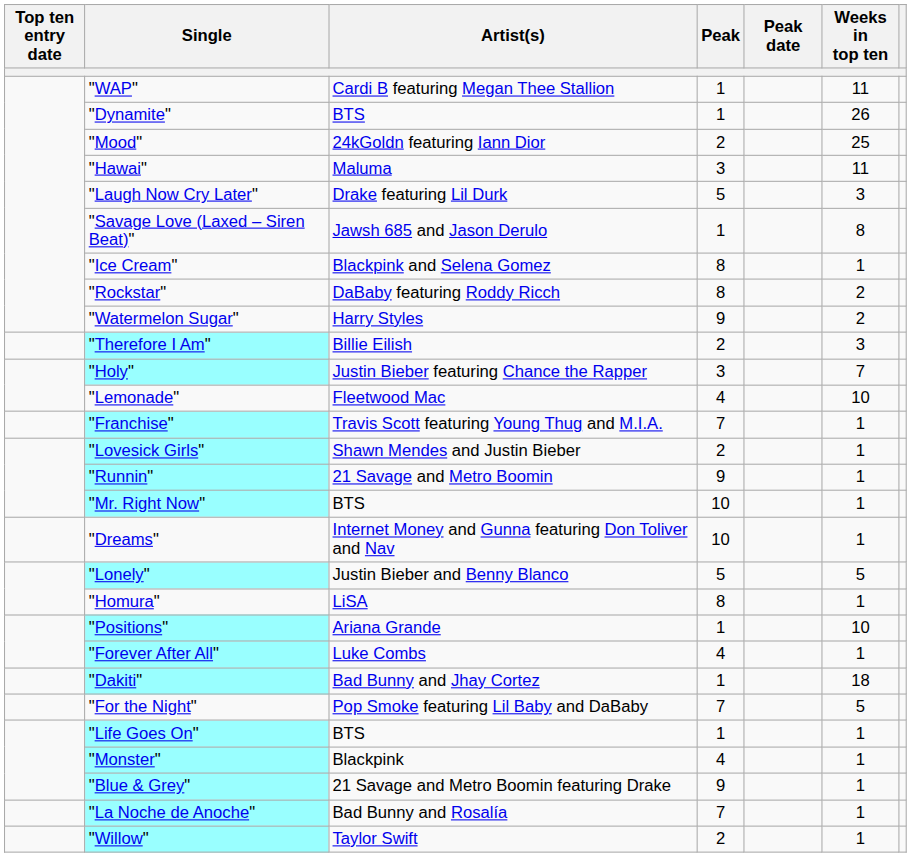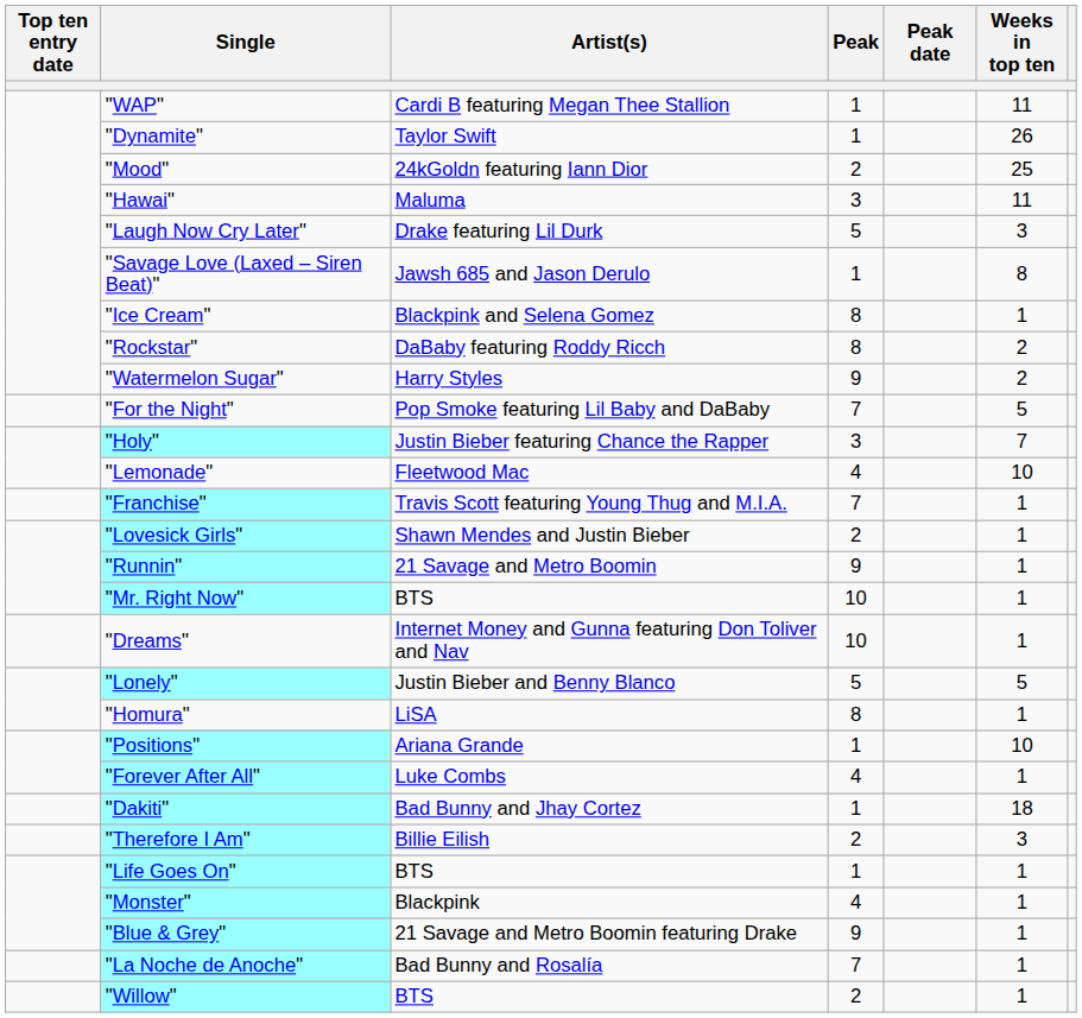"Dynamite" | Artist(s): BTS -> Taylor Swift
rows swapped: "For the Night" <-> "Therefore I Am"
"Willow" | Artist(s): Taylor Swift -> BTS
